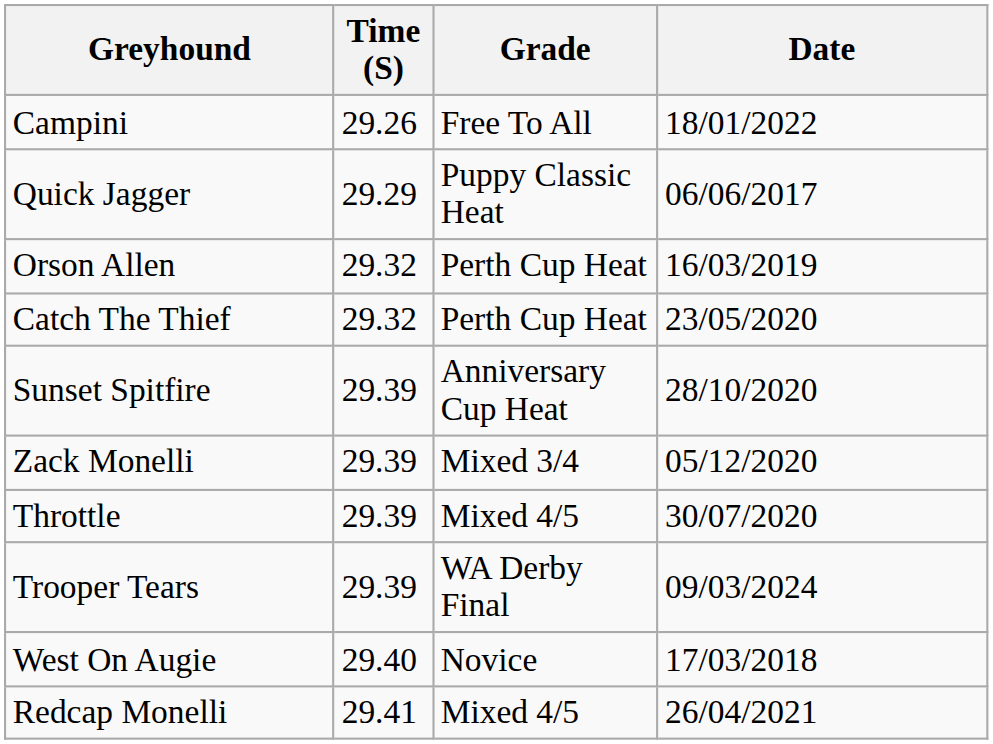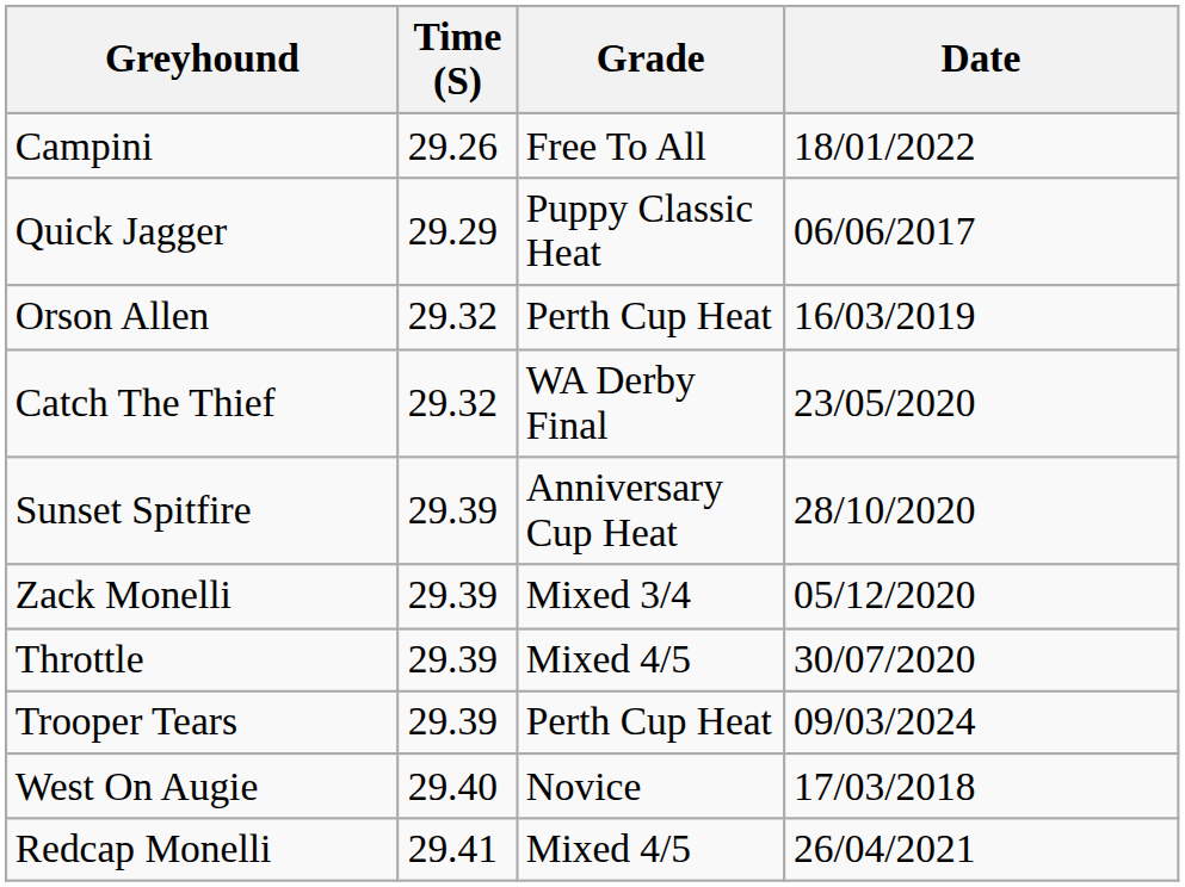Catch The Thief | Grade: Perth Cup Heat -> WA Derby Final
Trooper Tears | Grade: WA Derby Final -> Perth Cup Heat
